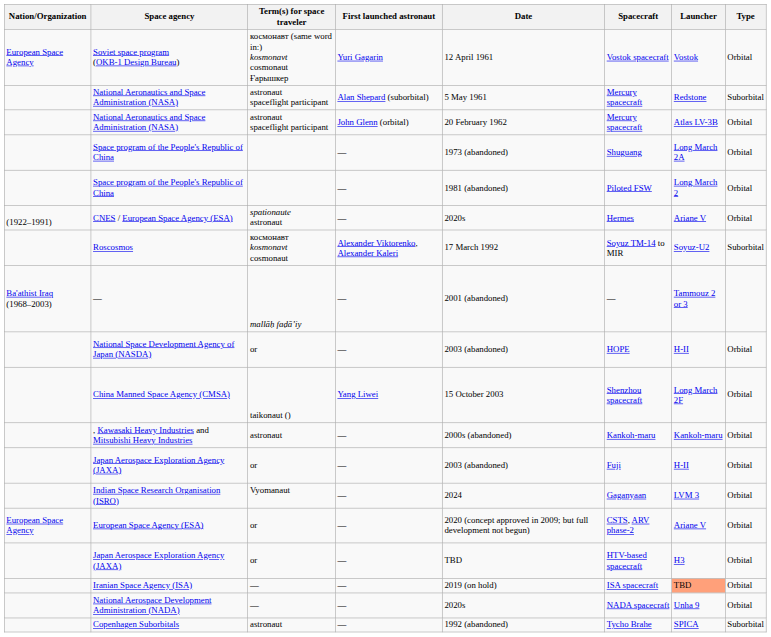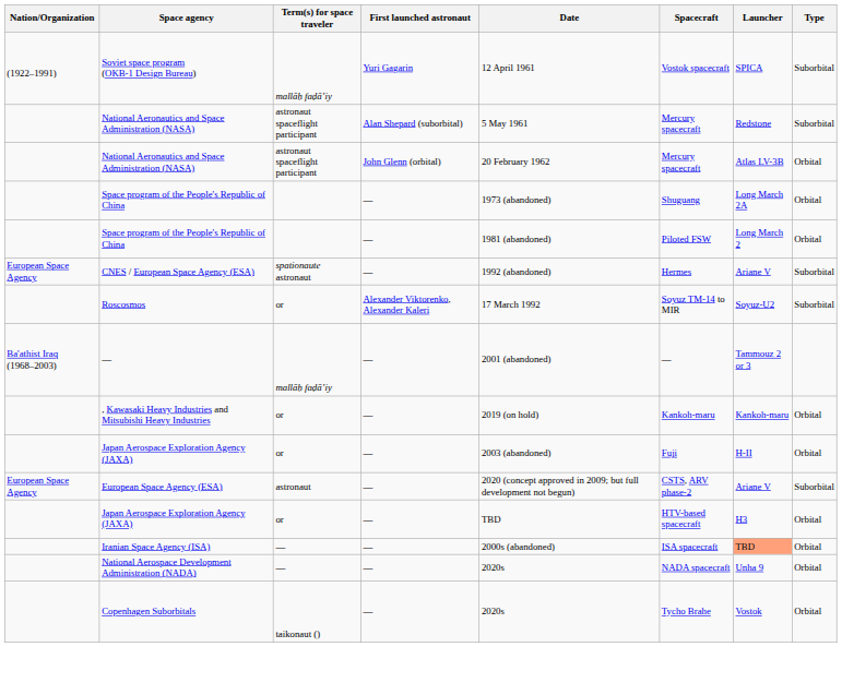Soviet space program (OKB-1 Design Bureau) | Nation/Organization: European Space Agency -> (1922–1991)
Soviet space program (OKB-1 Design Bureau) | Term(s) for space traveler: космонавт (same word in:) kosmonavt cosmonaut Ғарышкер -> mallāḥ faḍāʼiy
Soviet space program (OKB-1 Design Bureau) | Launcher: Vostok -> SPICA
Soviet space program (OKB-1 Design Bureau) | Type: Orbital -> Suborbital
CNES / European Space Agency (ESA) | Nation/Organization: (1922–1991) -> European Space Agency
CNES / European Space Agency (ESA) | Date: 2020s -> 1992 (abandoned)
CNES / European Space Agency (ESA) | Type: Orbital -> Suborbital
Roscosmos | Term(s) for space traveler: космонавт kosmonavt cosmonaut -> or
- row: National Space Development Agency of Japan (NASDA) | or | — | 2003 (abandoned) | HOPE | H-II | Orbital
- row: China Manned Space Agency (CMSA) | taikonaut () | Yang Liwei | 15 October 2003 | Shenzhou spacecraft | Long March 2F | Orbital
, Kawasaki Heavy Industries and Mitsubishi Heavy Industries | Term(s) for space traveler: astronaut -> or
, Kawasaki Heavy Industries and Mitsubishi Heavy Industries | Date: 2000s (abandoned) -> 2019 (on hold)
- row: Indian Space Research Organisation (ISRO) | Vyomanaut | — | 2024 | Gaganyaan | LVM 3 | Orbital
European Space Agency (ESA) | Term(s) for space traveler: or -> astronaut
European Space Agency (ESA) | Type: Orbital -> Suborbital
Iranian Space Agency (ISA) | Date: 2019 (on hold) -> 2000s (abandoned)
Copenhagen Suborbitals | Term(s) for space traveler: astronaut -> taikonaut ()
Copenhagen Suborbitals | Date: 1992 (abandoned) -> 2020s
Copenhagen Suborbitals | Launcher: SPICA -> Vostok
Copenhagen Suborbitals | Type: Suborbital -> Orbital
